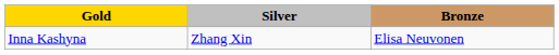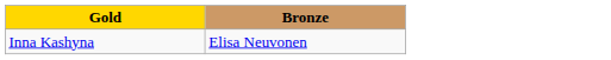- column: Silver | Zhang Xin
